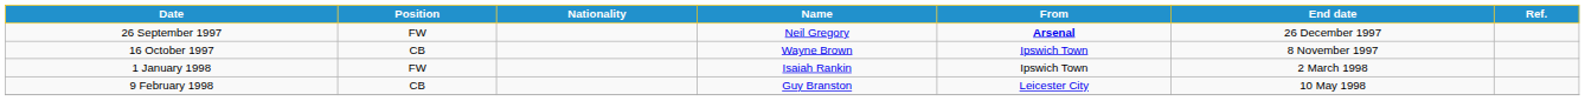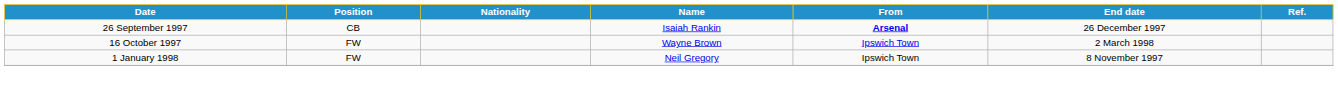26 September 1997 | Position: FW -> CB
26 September 1997 | Name: Neil Gregory -> Isaiah Rankin
16 October 1997 | Position: CB -> FW
16 October 1997 | End date: 8 November 1997 -> 2 March 1998
1 January 1998 | Name: Isaiah Rankin -> Neil Gregory
1 January 1998 | End date: 2 March 1998 -> 8 November 1997
- row: 9 February 1998 | CB | Guy Branston | Leicester City | 10 May 1998
